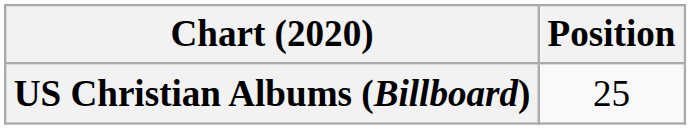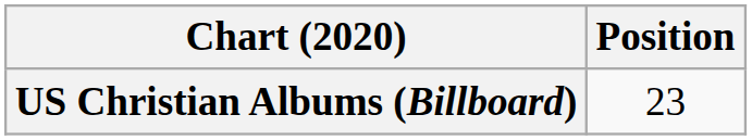US Christian Albums (Billboard) | Position: 25 -> 23
